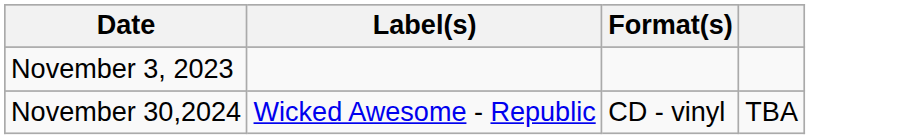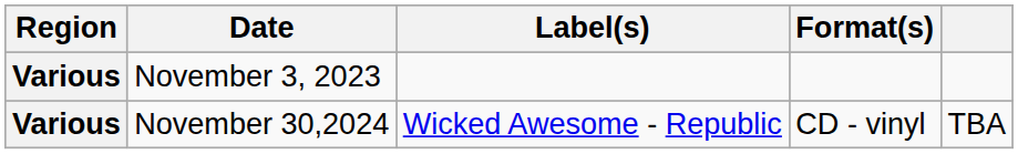+ column: Region | Various | Various
